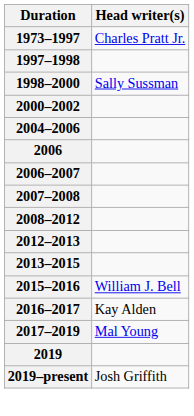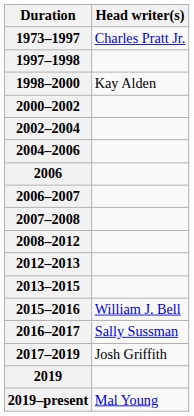1998–2000 | Head writer(s): Sally Sussman -> Kay Alden
+ row: 2002–2004
2016–2017 | Head writer(s): Kay Alden -> Sally Sussman
2017–2019 | Head writer(s): Mal Young -> Josh Griffith
2019–present | Head writer(s): Josh Griffith -> Mal Young
